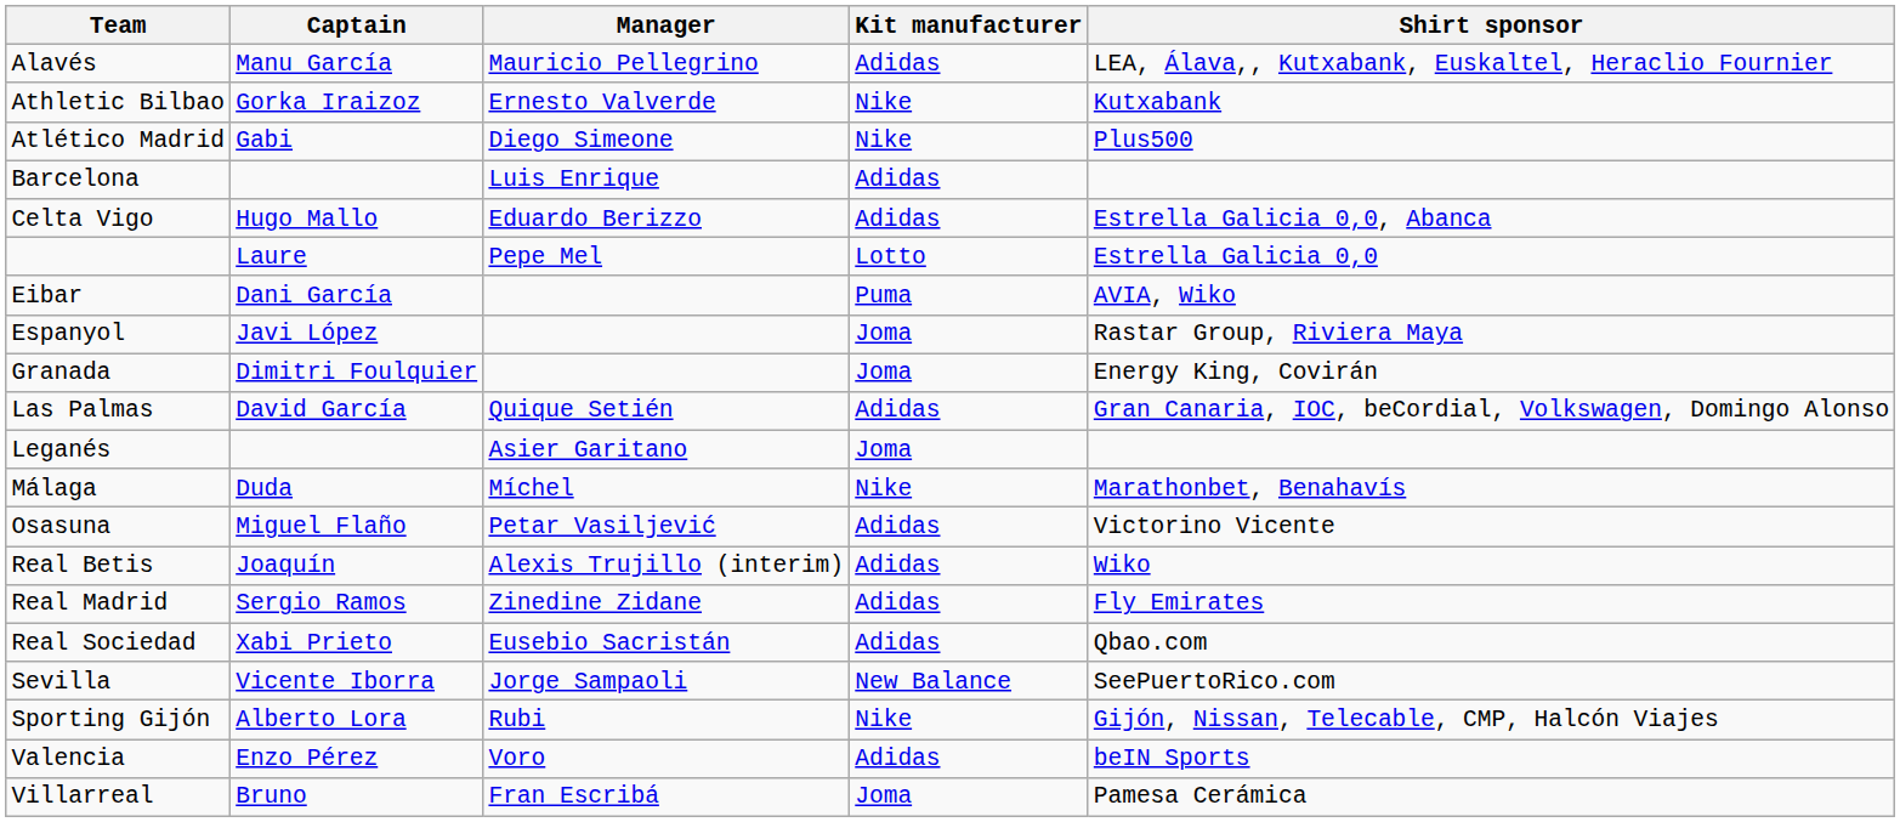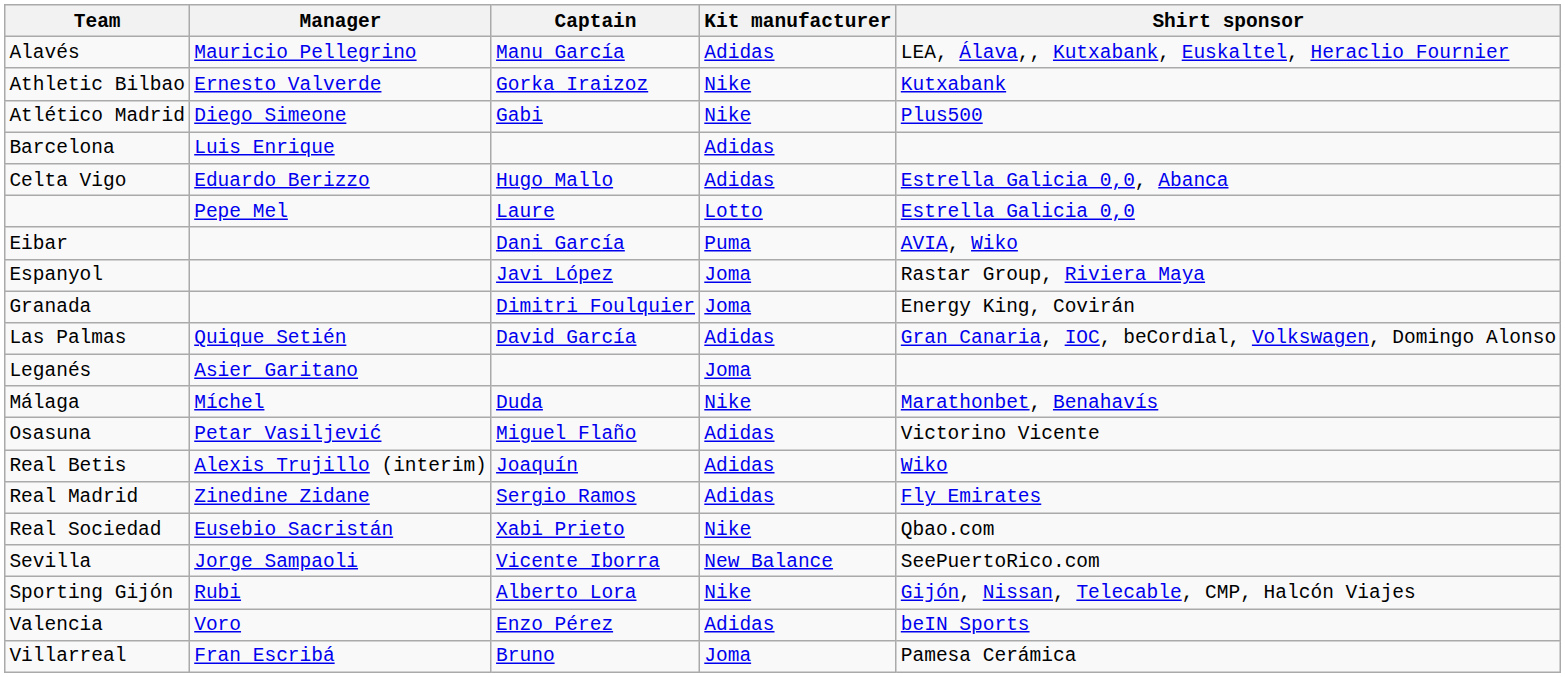columns swapped: Manager <-> Captain
Real Sociedad | Kit manufacturer: Adidas -> Nike
